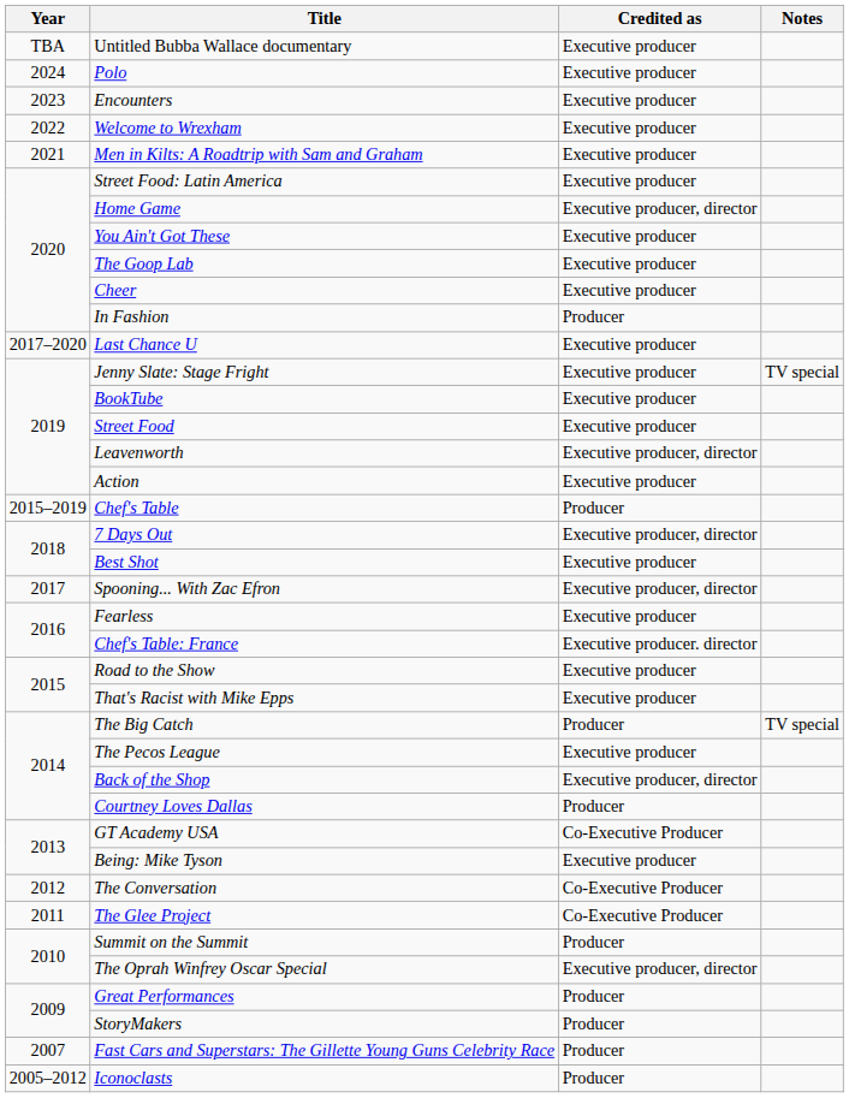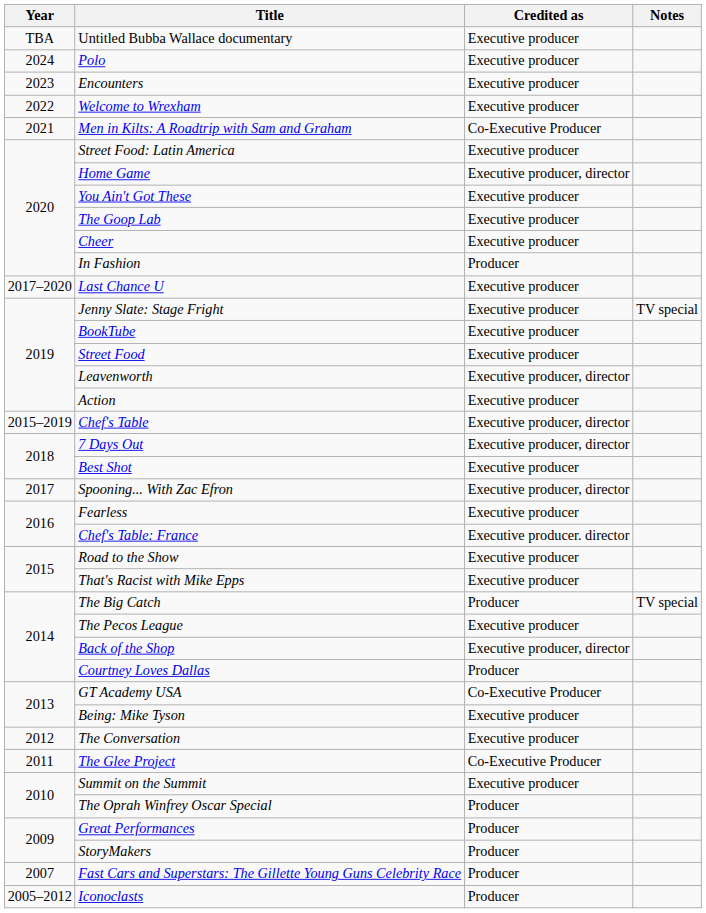Men in Kilts: A Roadtrip with Sam and Graham | Credited as: Executive producer -> Co-Executive Producer
Chef's Table | Credited as: Producer -> Executive producer, director
The Conversation | Credited as: Co-Executive Producer -> Executive producer
Summit on the Summit | Credited as: Producer -> Executive producer
The Oprah Winfrey Oscar Special | Credited as: Executive producer, director -> Producer
